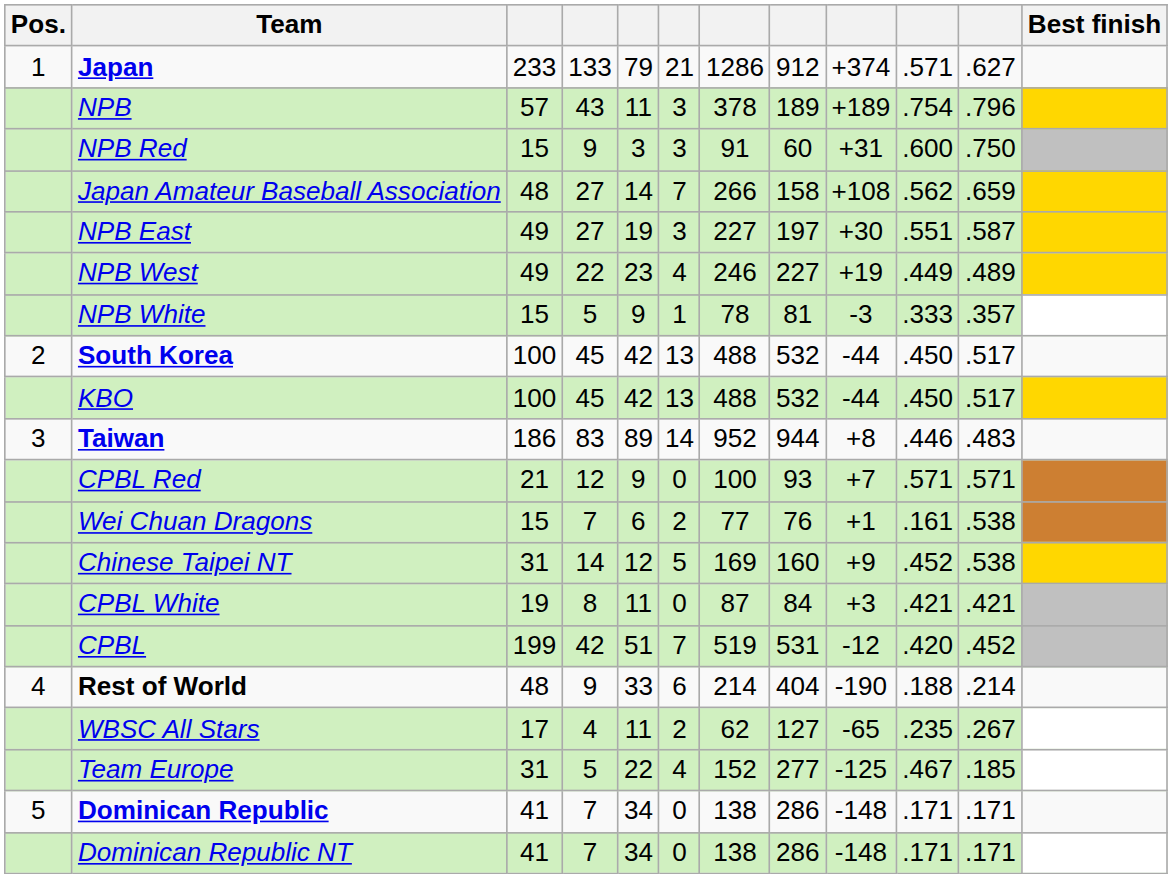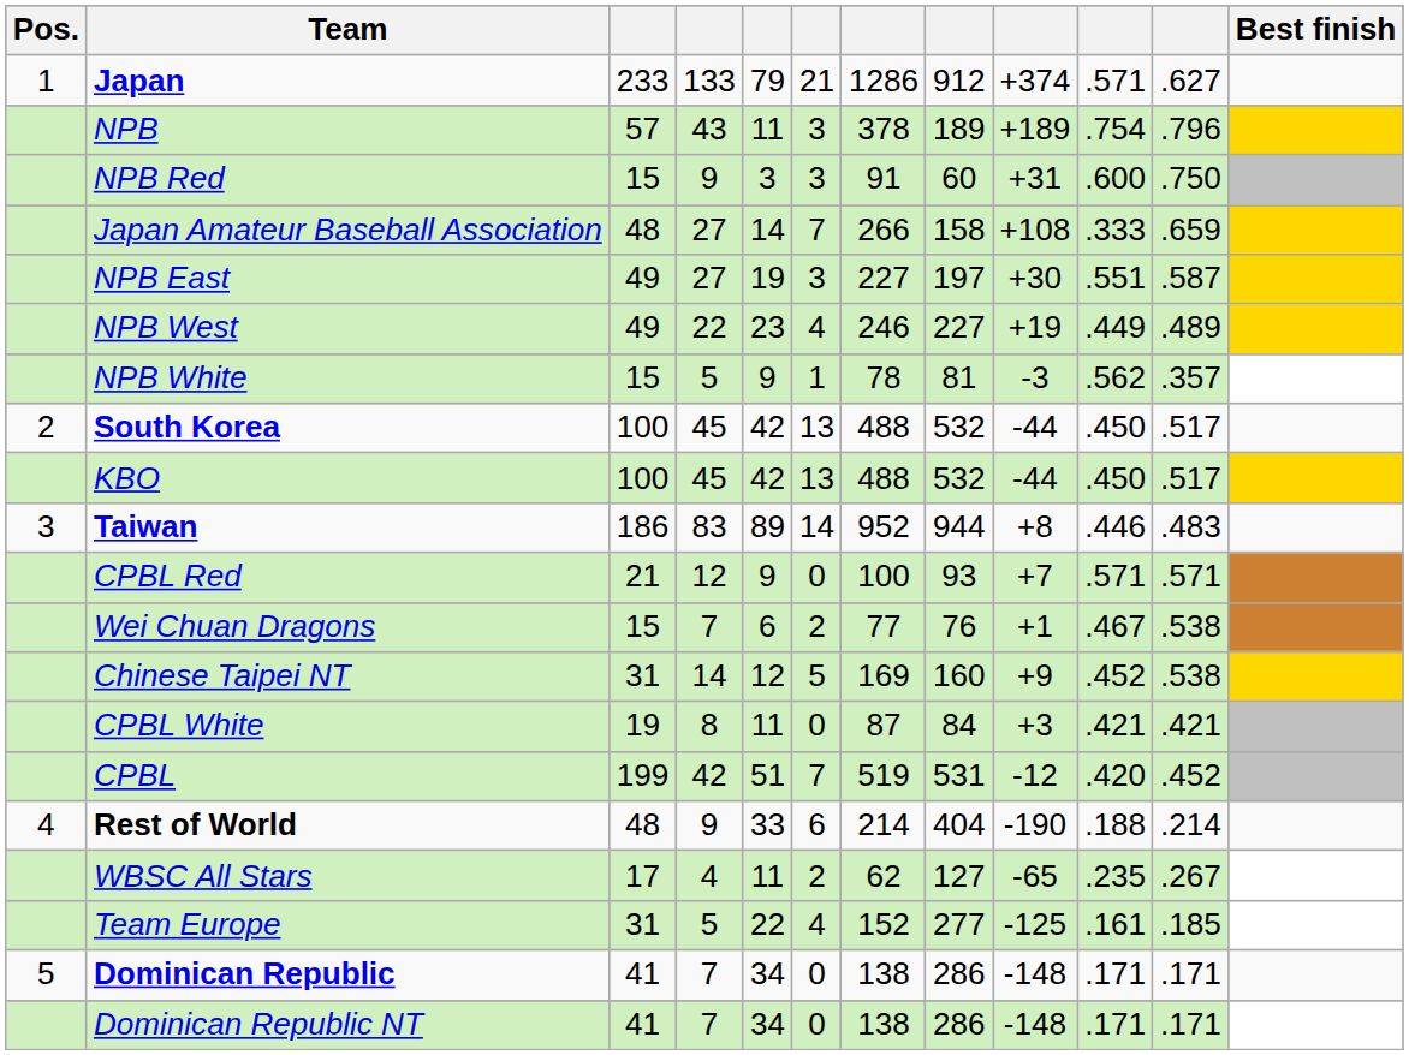Japan Amateur Baseball Association | column 10: .562 -> .333
NPB White | column 10: .333 -> .562
Wei Chuan Dragons | column 10: .161 -> .467
Team Europe | column 10: .467 -> .161
